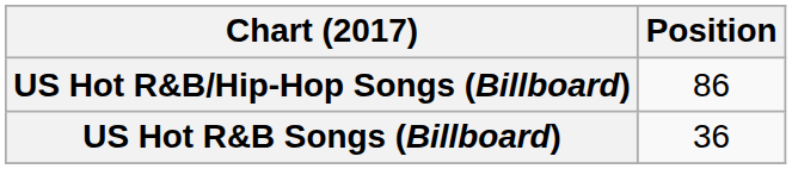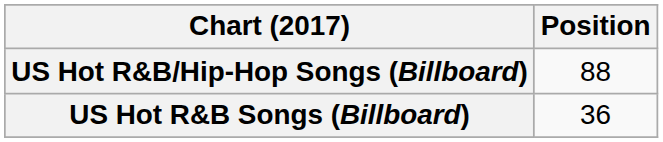US Hot R&B/Hip-Hop Songs (Billboard) | Position: 86 -> 88
